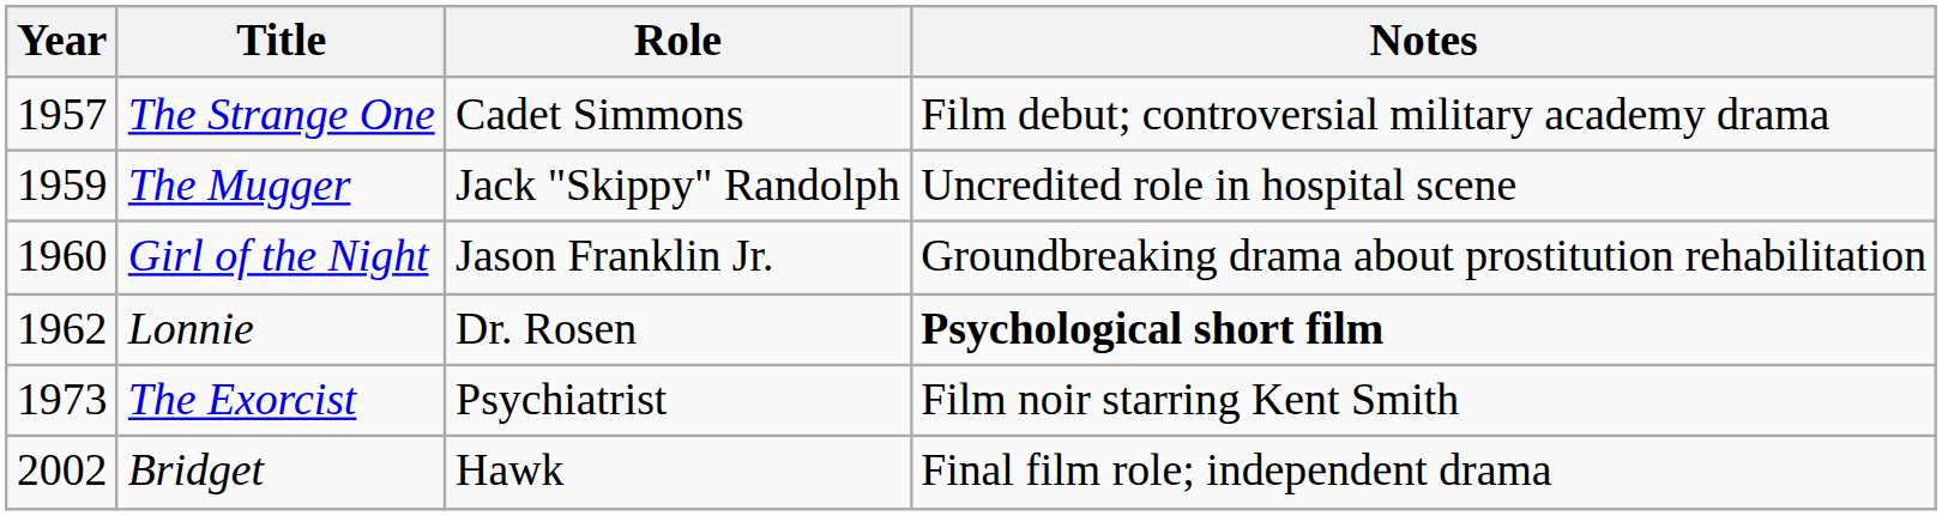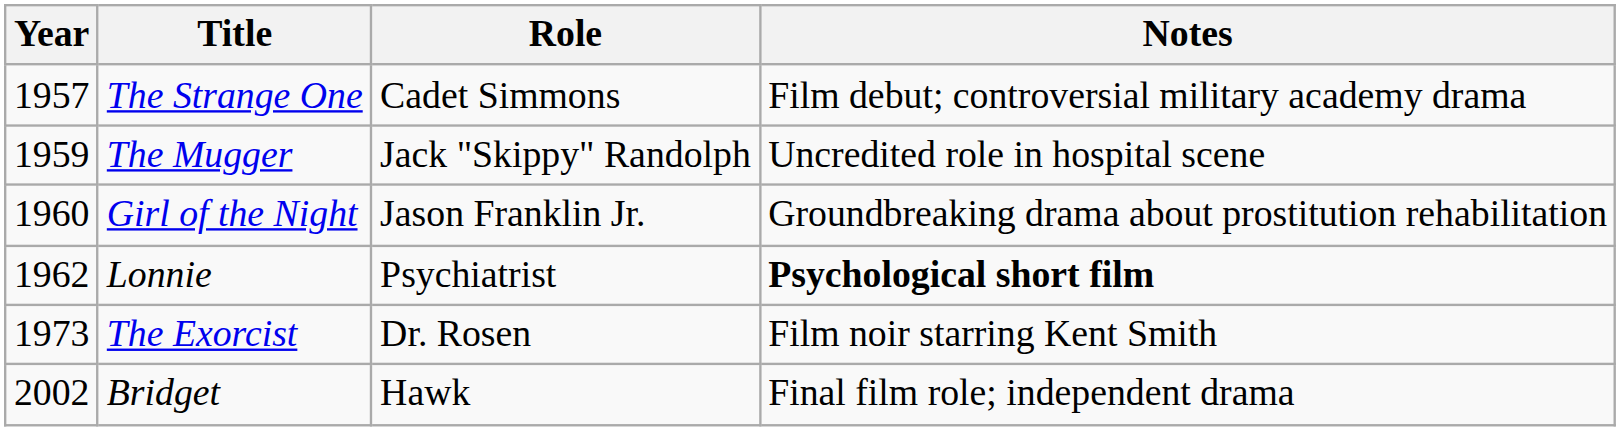Lonnie | Role: Dr. Rosen -> Psychiatrist
The Exorcist | Role: Psychiatrist -> Dr. Rosen
